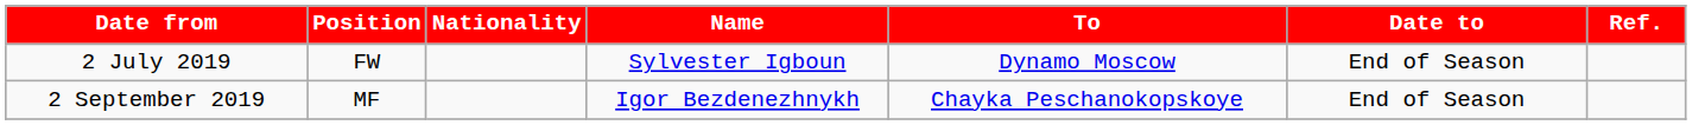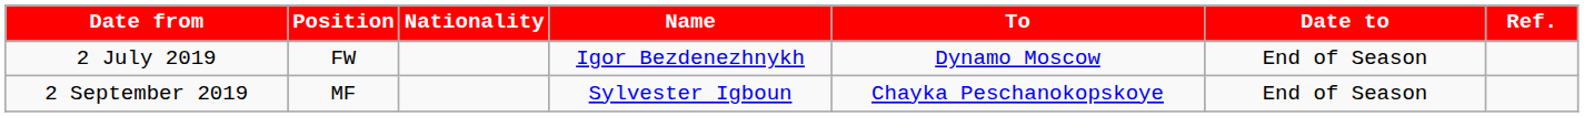2 July 2019 | Name: Sylvester Igboun -> Igor Bezdenezhnykh
2 September 2019 | Name: Igor Bezdenezhnykh -> Sylvester Igboun
